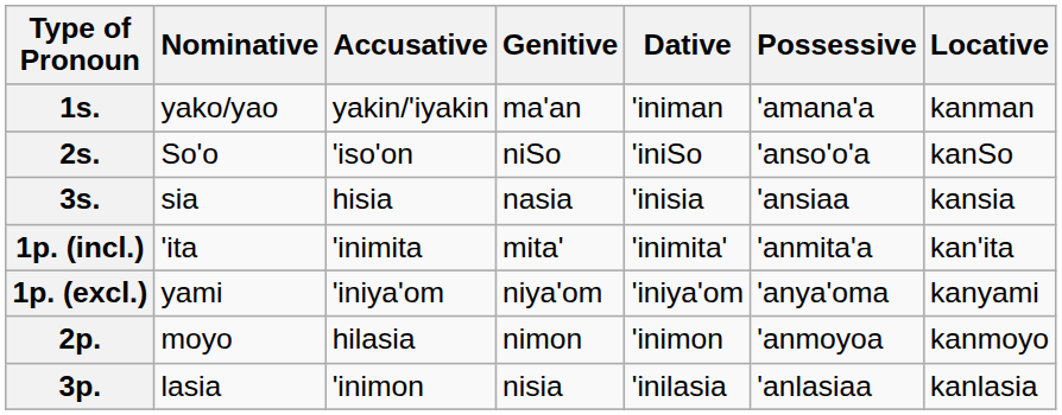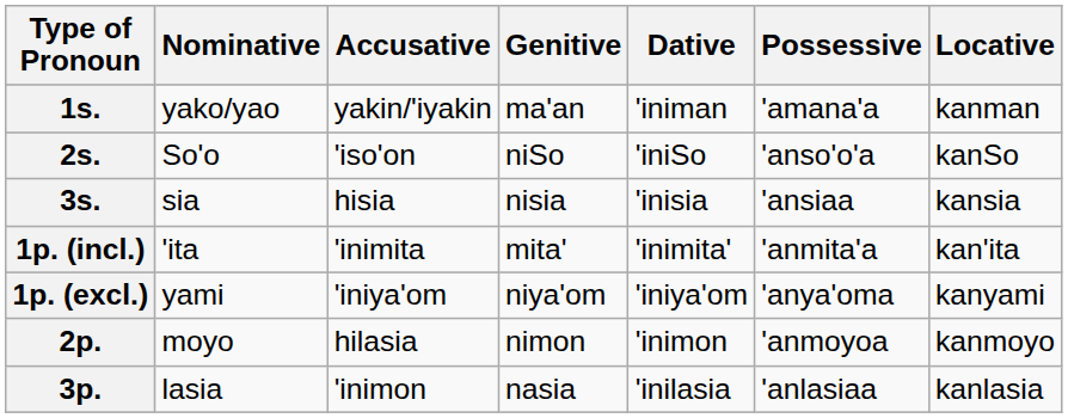3s. | Genitive: nasia -> nisia
3p. | Genitive: nisia -> nasia
